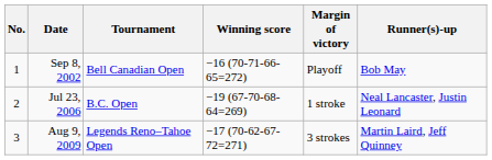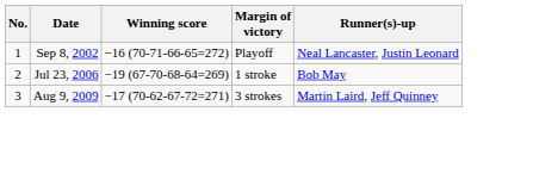- column: Tournament | Bell Canadian Open | B.C. Open | Legends Reno–Tahoe Open
Sep 8, 2002 | Runner(s)-up: Bob May -> Neal Lancaster, Justin Leonard
Jul 23, 2006 | Runner(s)-up: Neal Lancaster, Justin Leonard -> Bob May
